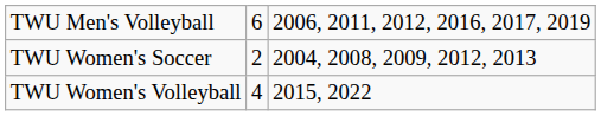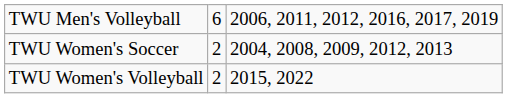TWU Women's Volleyball | column 2: 4 -> 2
